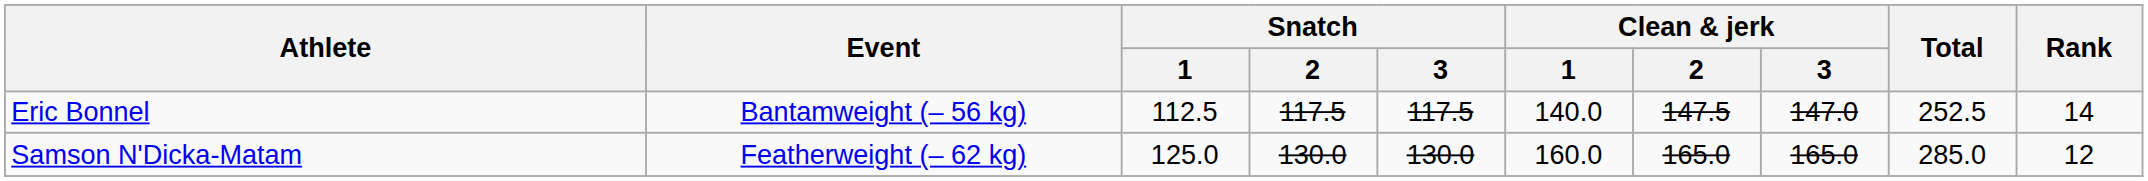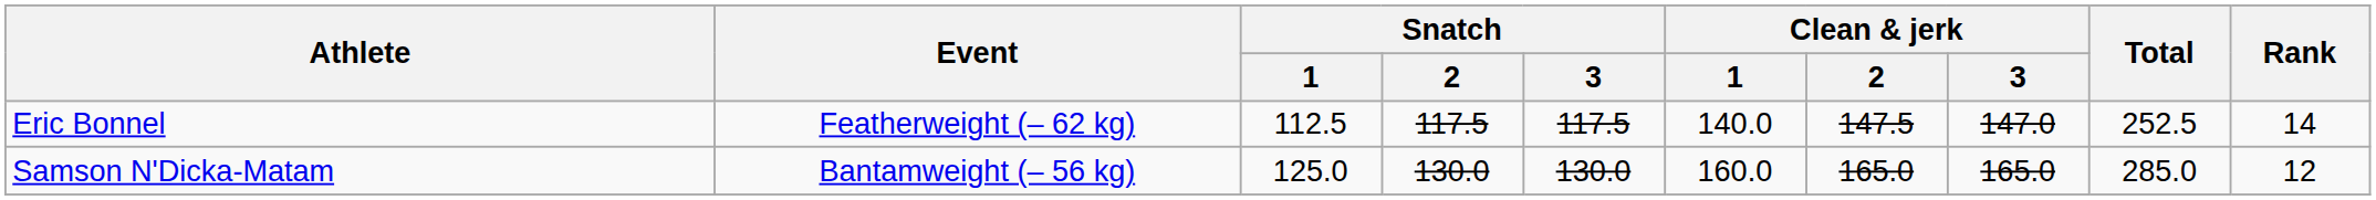Eric Bonnel | Event: Bantamweight (– 56 kg) -> Featherweight (– 62 kg)
Samson N'Dicka-Matam | Event: Featherweight (– 62 kg) -> Bantamweight (– 56 kg)
